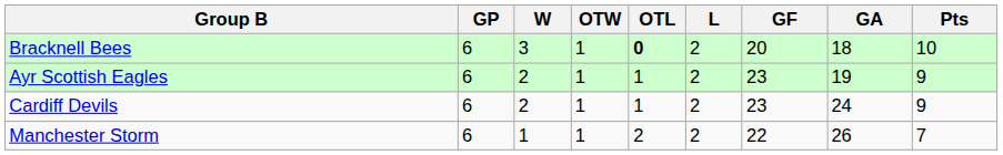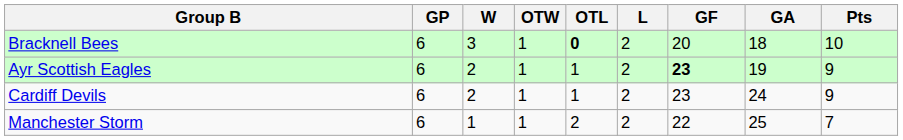Ayr Scottish Eagles | GF: normal -> bold
Manchester Storm | GA: 26 -> 25
